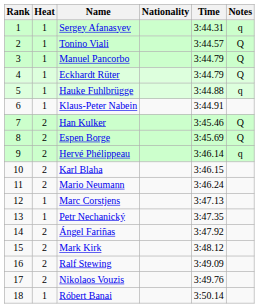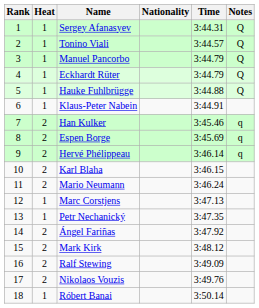Sergey Afanasyev | Notes: q -> Q
Hauke Fuhlbrügge | Notes: q -> Q
Han Kulker | Notes: Q -> q
Espen Borge | Notes: Q -> q
